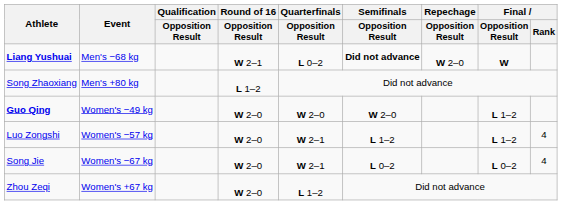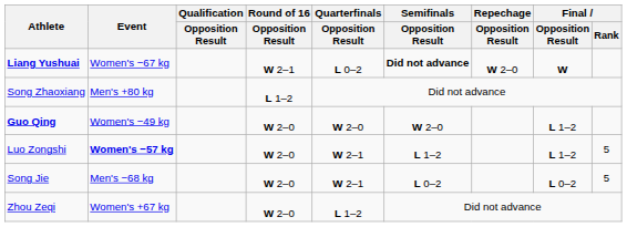Liang Yushuai | Event: Men's −68 kg -> Women's −67 kg
Luo Zongshi | Event: normal -> bold
Luo Zongshi | Final / Rank: 4 -> 5
Song Jie | Event: Women's −67 kg -> Men's −68 kg
Song Jie | Final / Rank: 4 -> 5
